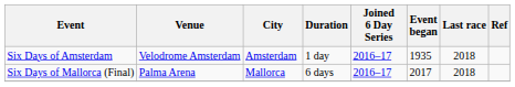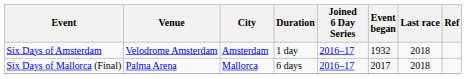Six Days of Amsterdam | Event began: 1935 -> 1932
